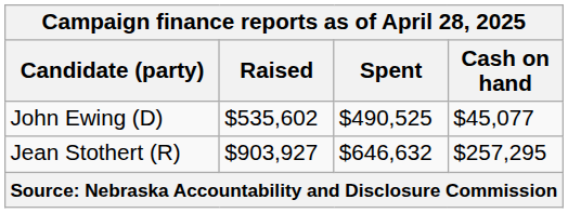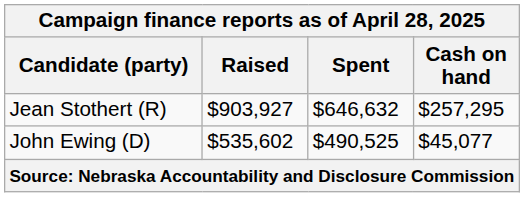rows swapped: Jean Stothert (R) <-> John Ewing (D)
